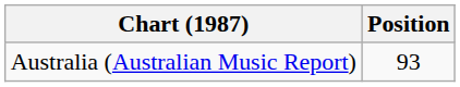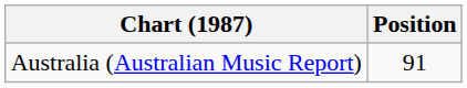Australia (Australian Music Report) | Position: 93 -> 91
